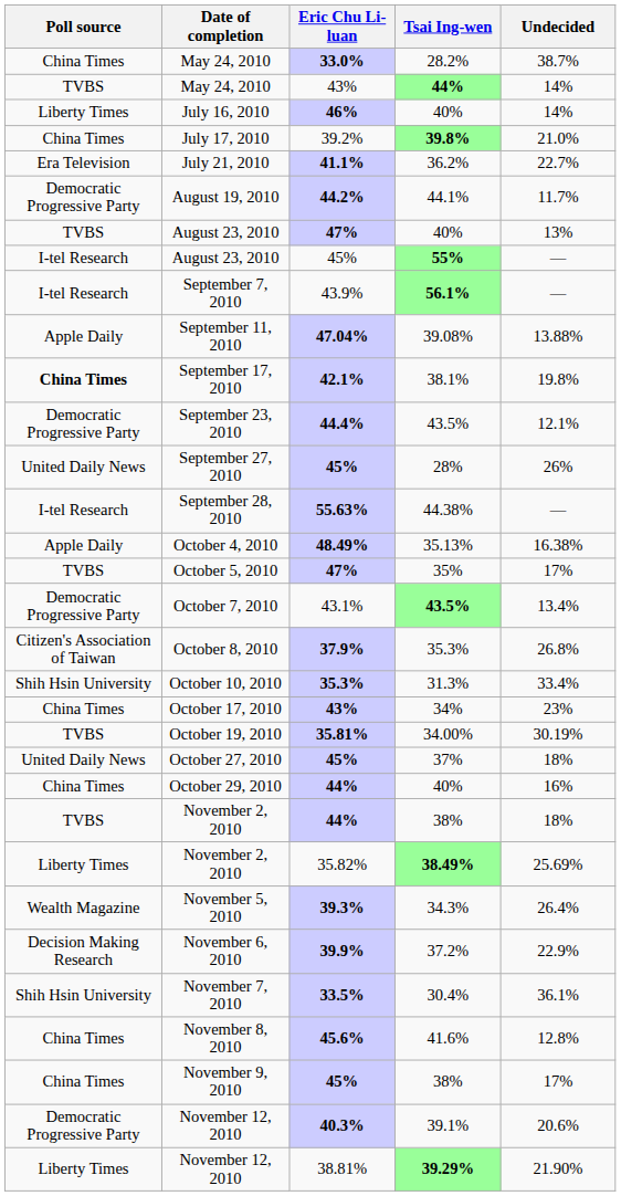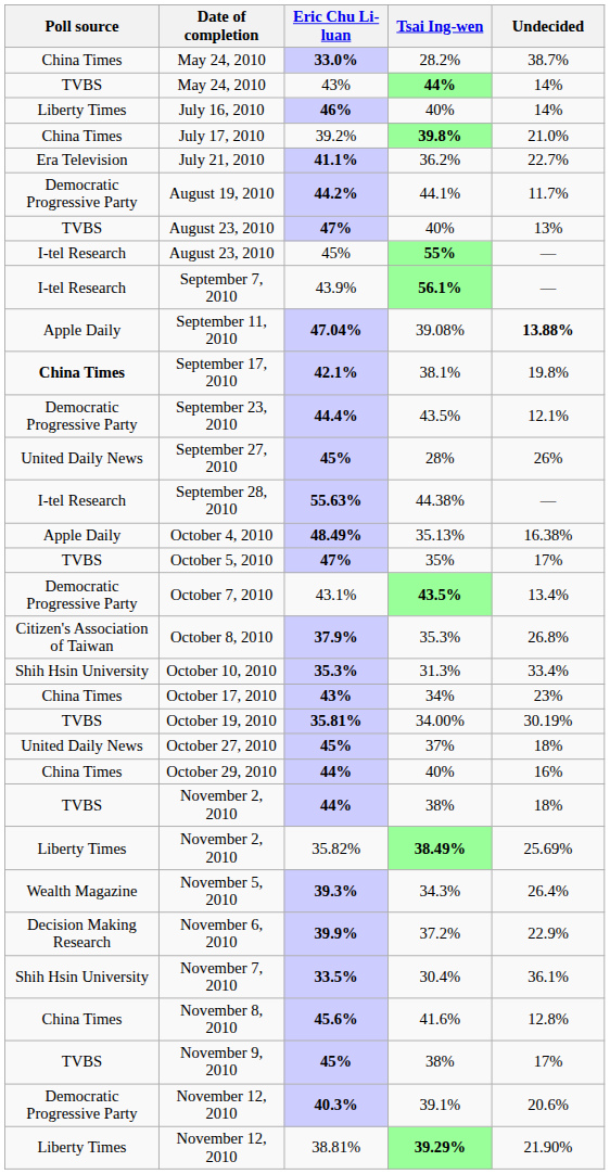September 11, 2010 | Undecided: normal -> bold
November 9, 2010 | Poll source: China Times -> TVBS
